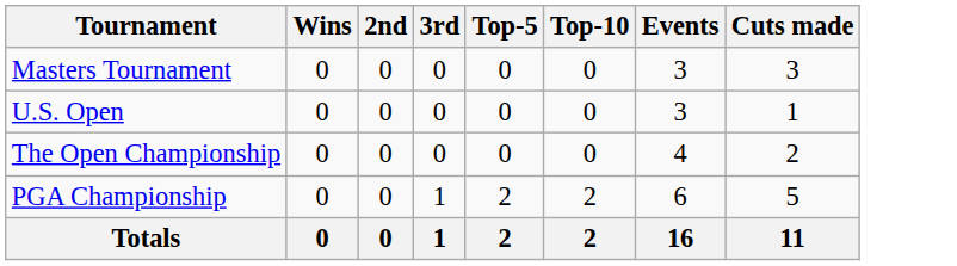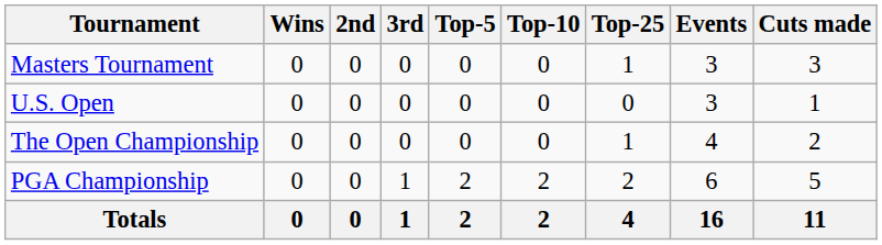+ column: Top-25 | 1 | 0 | 1 | 2 | 4
